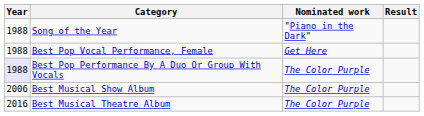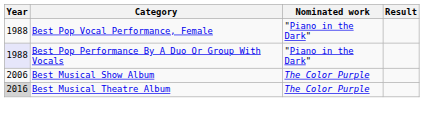- row: 1988 | Song of the Year | "Piano in the Dark"
Best Pop Vocal Performance, Female | Nominated work: Get Here -> "Piano in the Dark"
Best Pop Performance By A Duo Or Group With Vocals | Nominated work: The Color Purple -> "Piano in the Dark"
Best Musical Theatre Album | Year: no background -> lightgrey background
